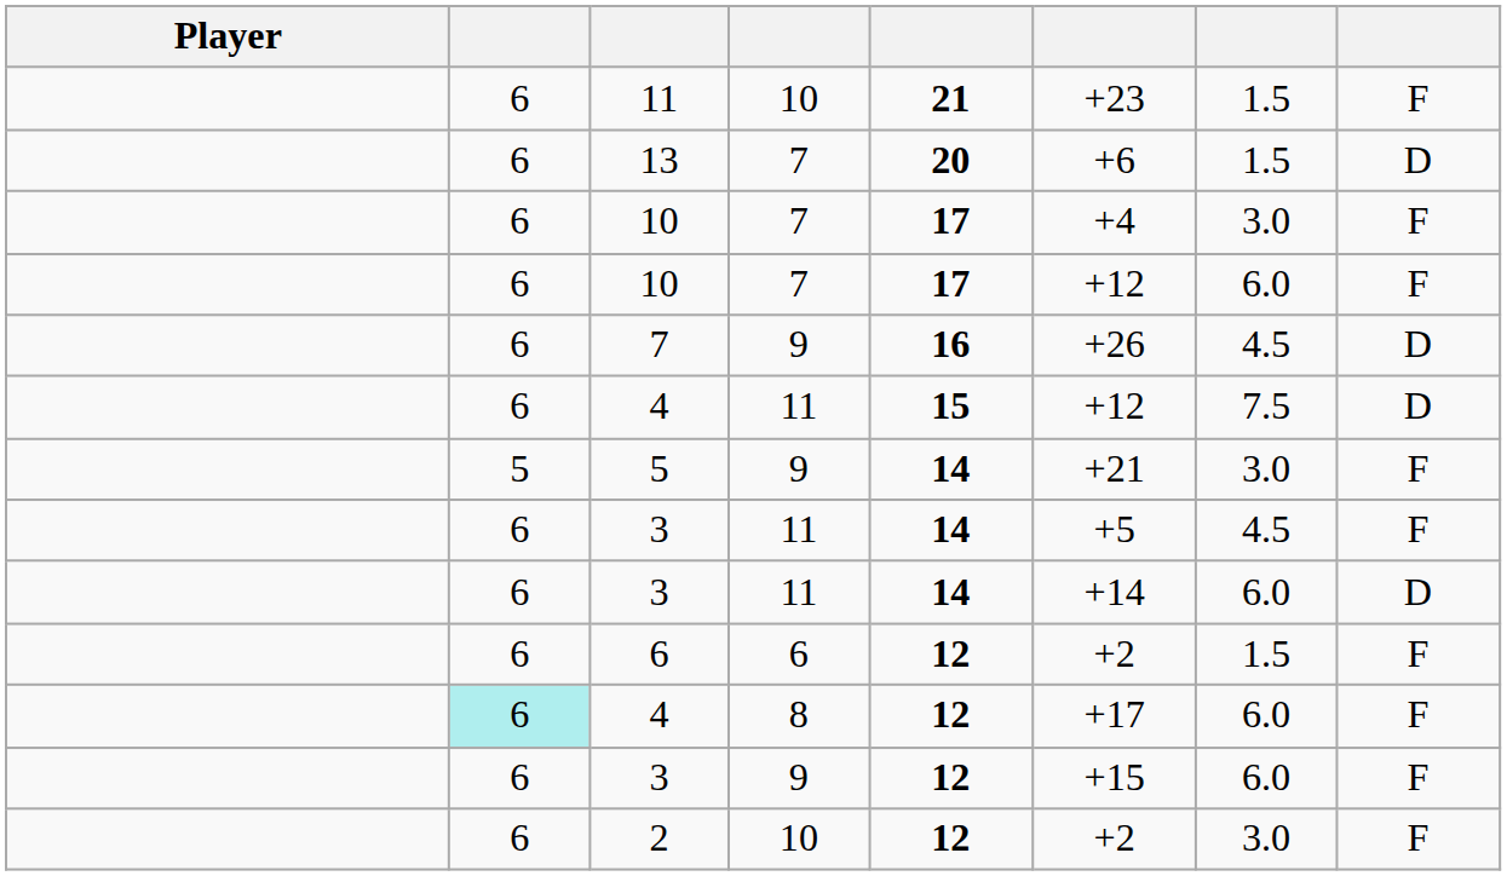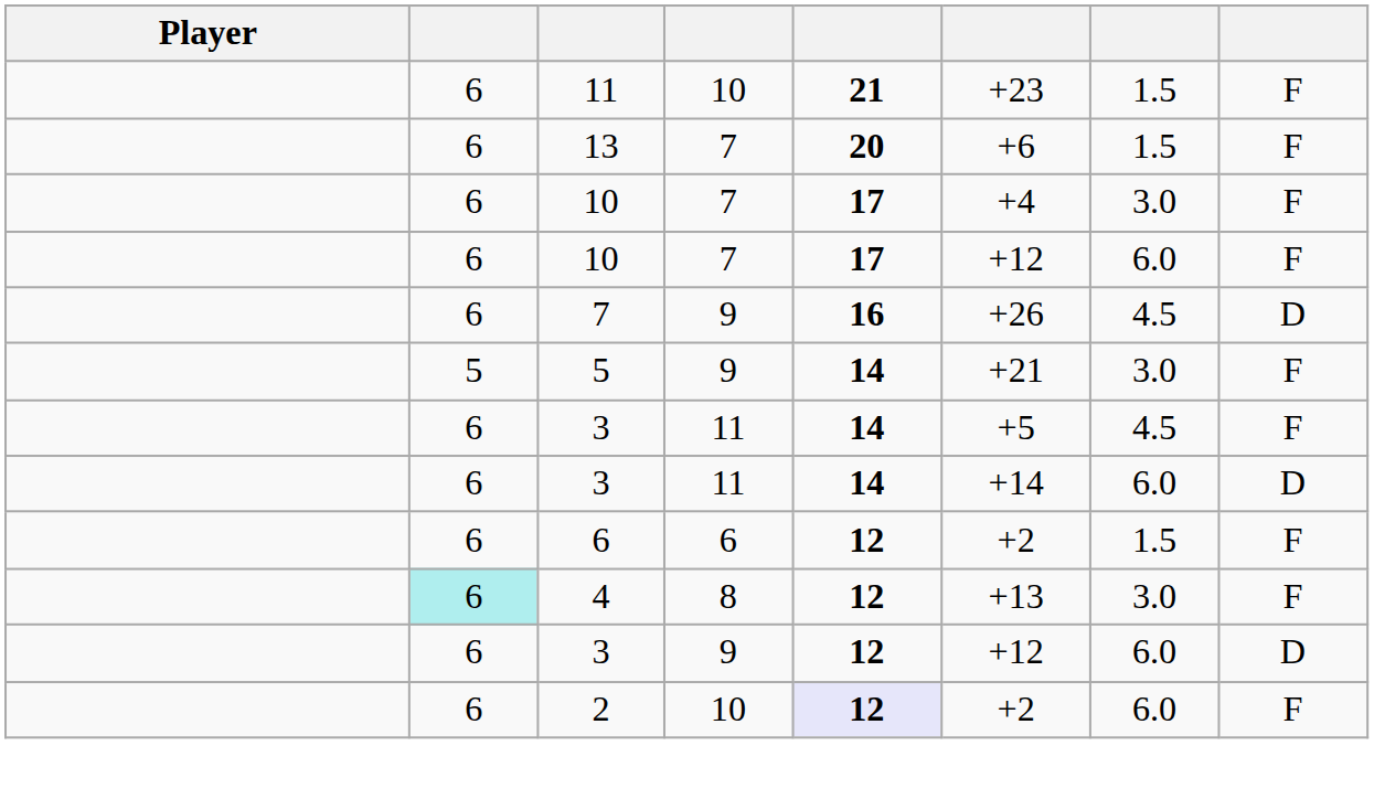13 | column 8: D -> F
- row: 6 | 4 | 11 | 15 | +12 | 7.5 | D
4 / 8 | column 6: +17 -> +13
4 / 8 | column 7: 6.0 -> 3.0
3 / 9 | column 6: +15 -> +12
3 / 9 | column 8: F -> D
2 | column 5: no background -> lavender background
2 | column 7: 3.0 -> 6.0
